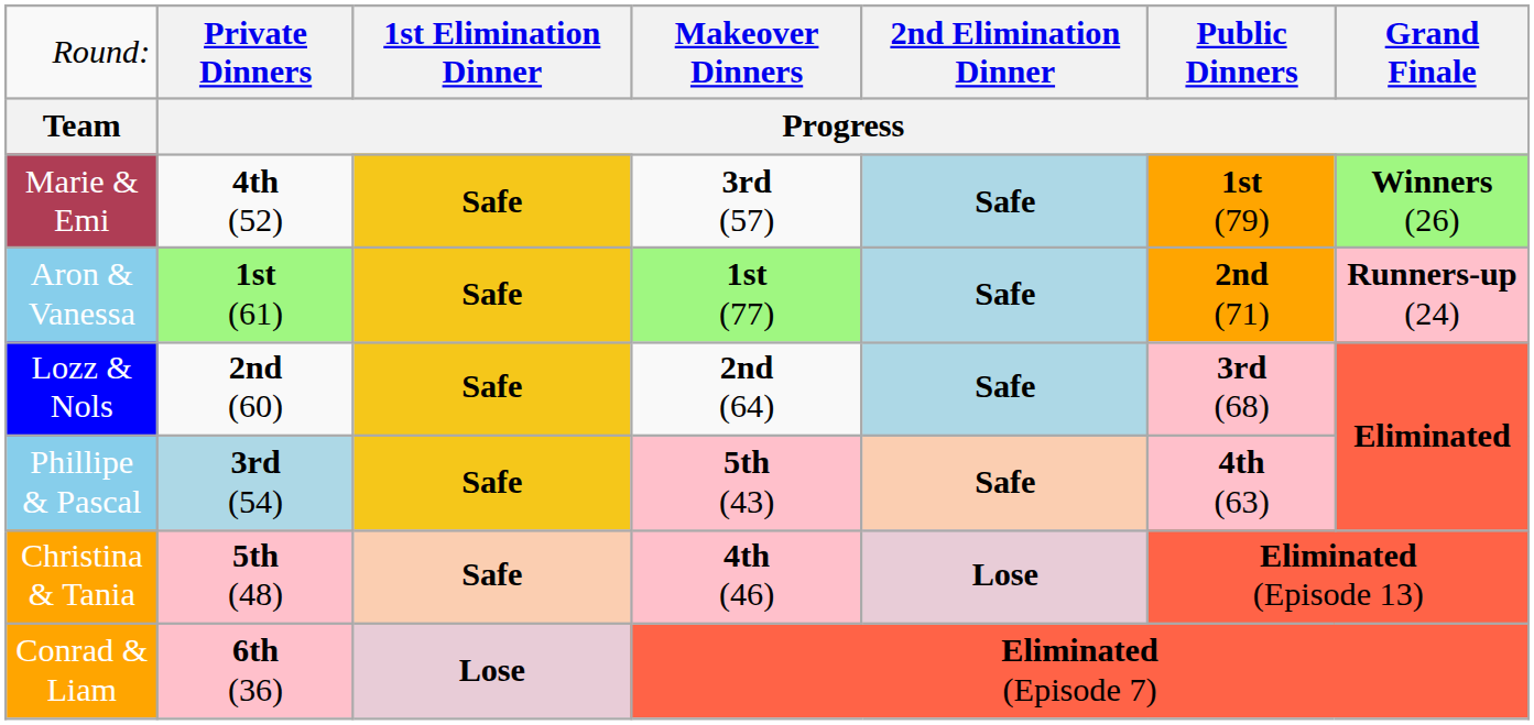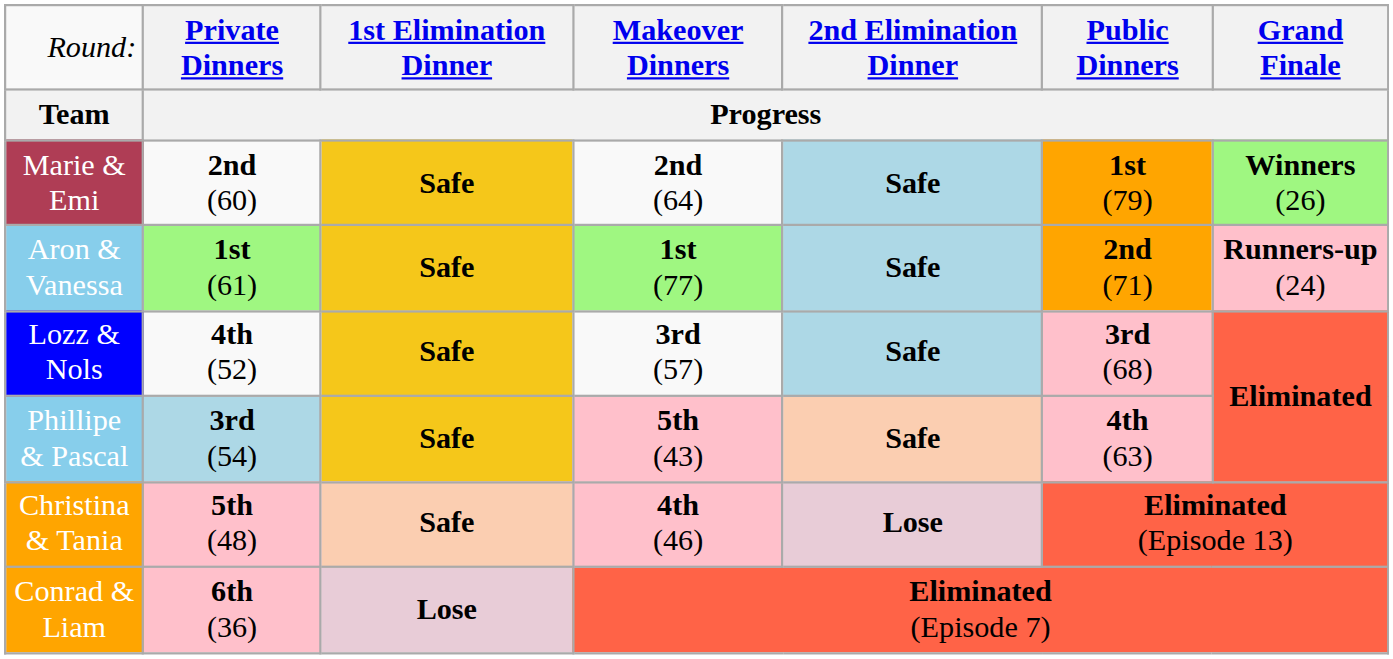Marie & Emi | column 2: 4th (52) -> 2nd (60)
Marie & Emi | column 4: 3rd (57) -> 2nd (64)
Lozz & Nols | column 2: 2nd (60) -> 4th (52)
Lozz & Nols | column 4: 2nd (64) -> 3rd (57)
